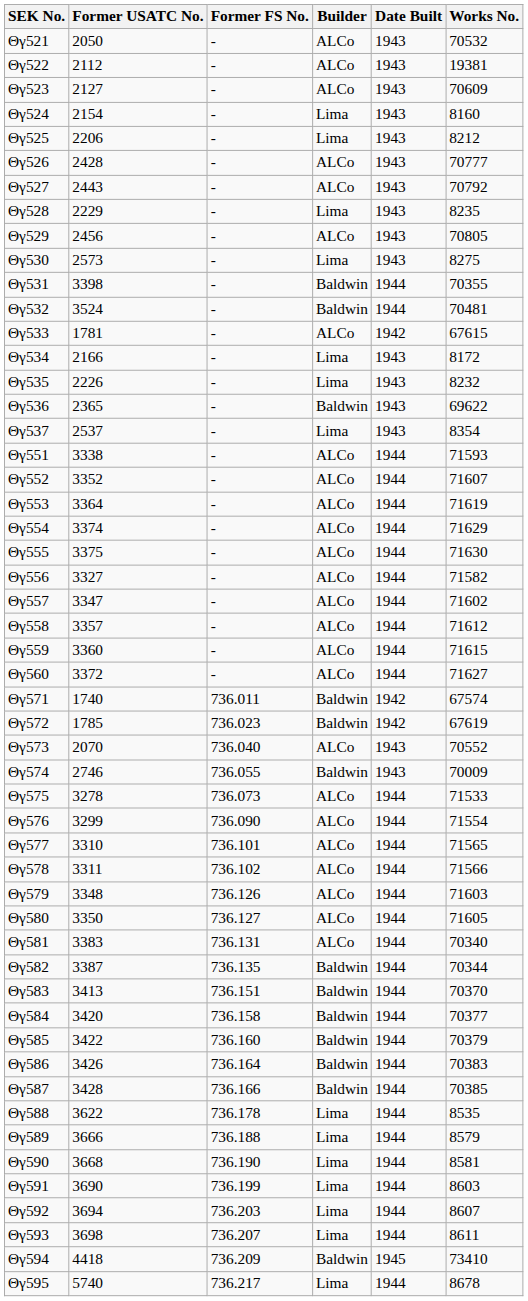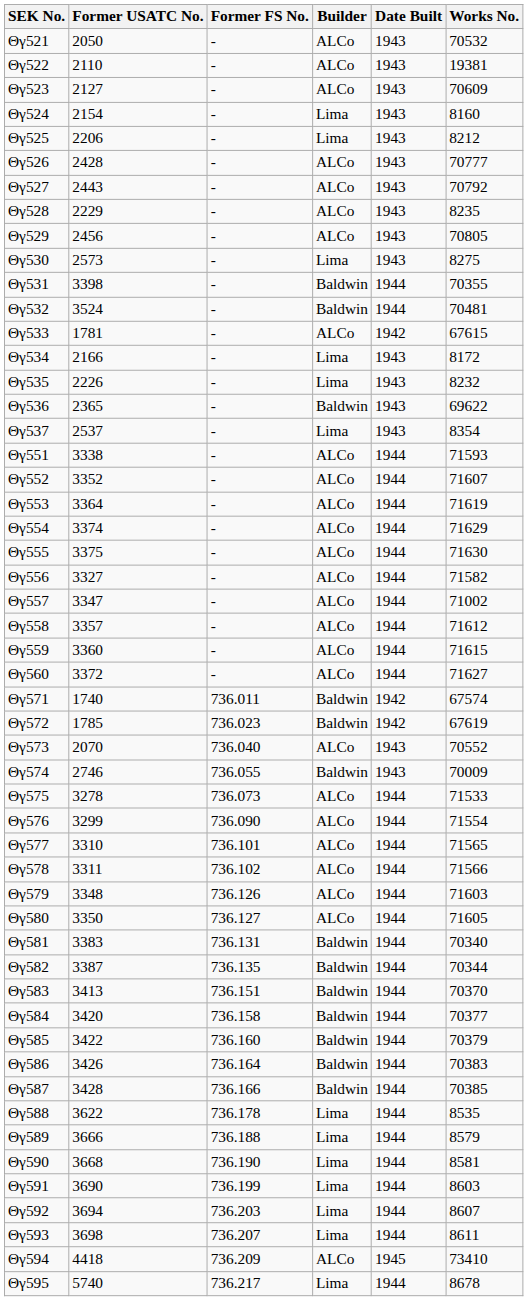Θγ522 | Former USATC No.: 2112 -> 2110
Θγ528 | Builder: Lima -> ALCo
Θγ557 | Works No.: 71602 -> 71002
Θγ581 | Builder: ALCo -> Baldwin
Θγ594 | Builder: Baldwin -> ALCo
